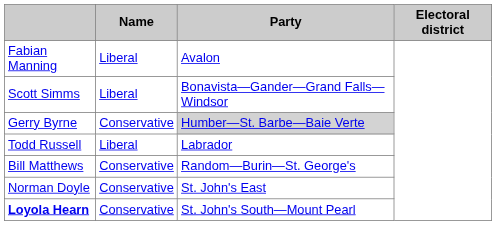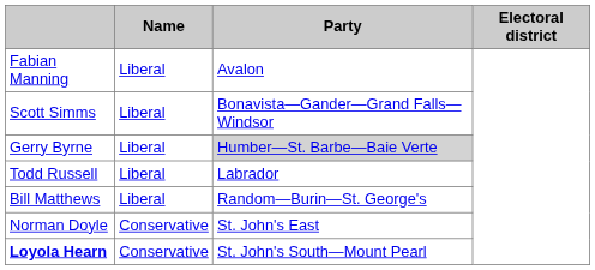Gerry Byrne | Name: Conservative -> Liberal
Bill Matthews | Name: Conservative -> Liberal
